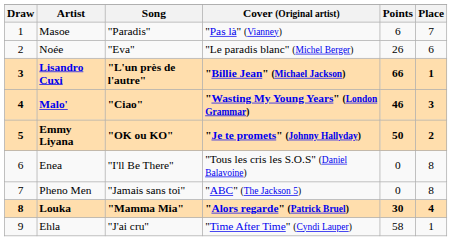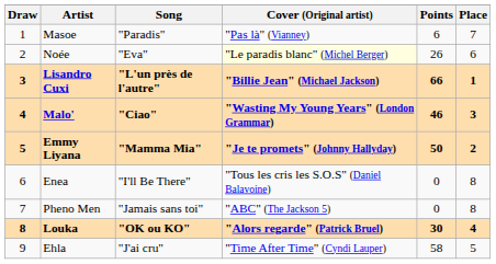Noée | Cover (Original artist): no background -> lightyellow background
Emmy Liyana | Song: "OK ou KO" -> "Mamma Mia"
Louka | Song: "Mamma Mia" -> "OK ou KO"
Ehla | Place: 1 -> 5
